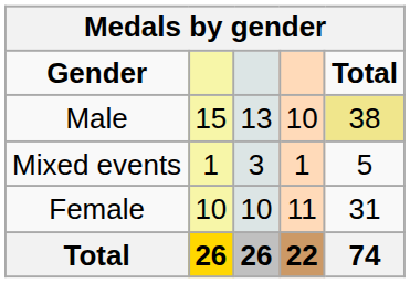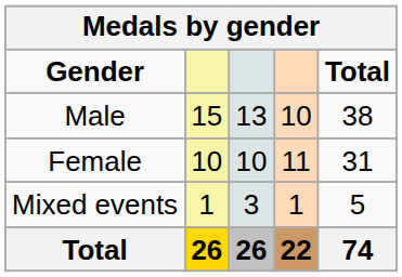Male | Total: khaki background -> no background
rows swapped: Female <-> Mixed events
